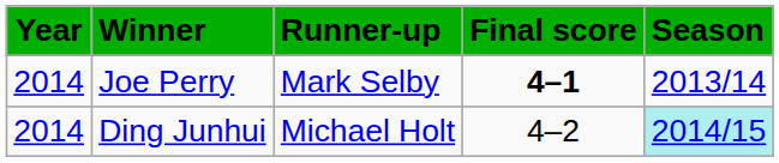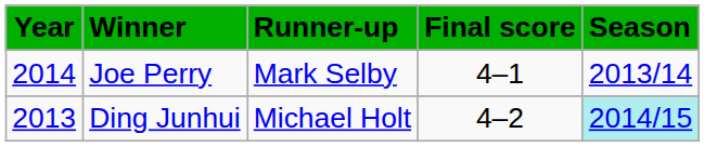Joe Perry | Final score: bold -> normal
Ding Junhui | Year: 2014 -> 2013
